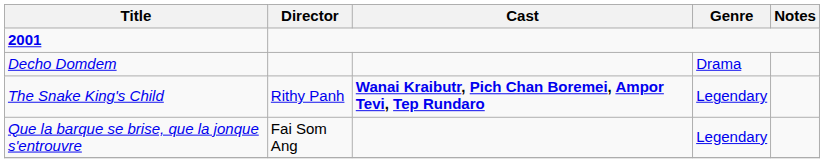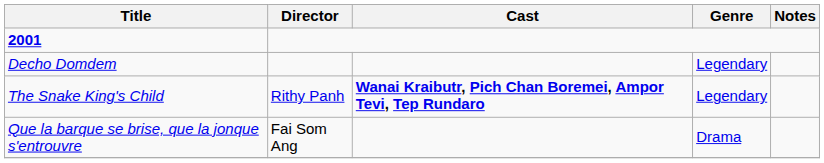Decho Domdem | Genre: Drama -> Legendary
Que la barque se brise, que la jonque s'entrouvre | Genre: Legendary -> Drama
